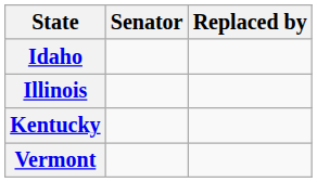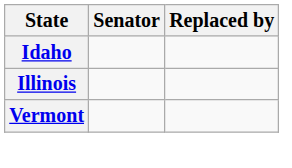- row: Kentucky
